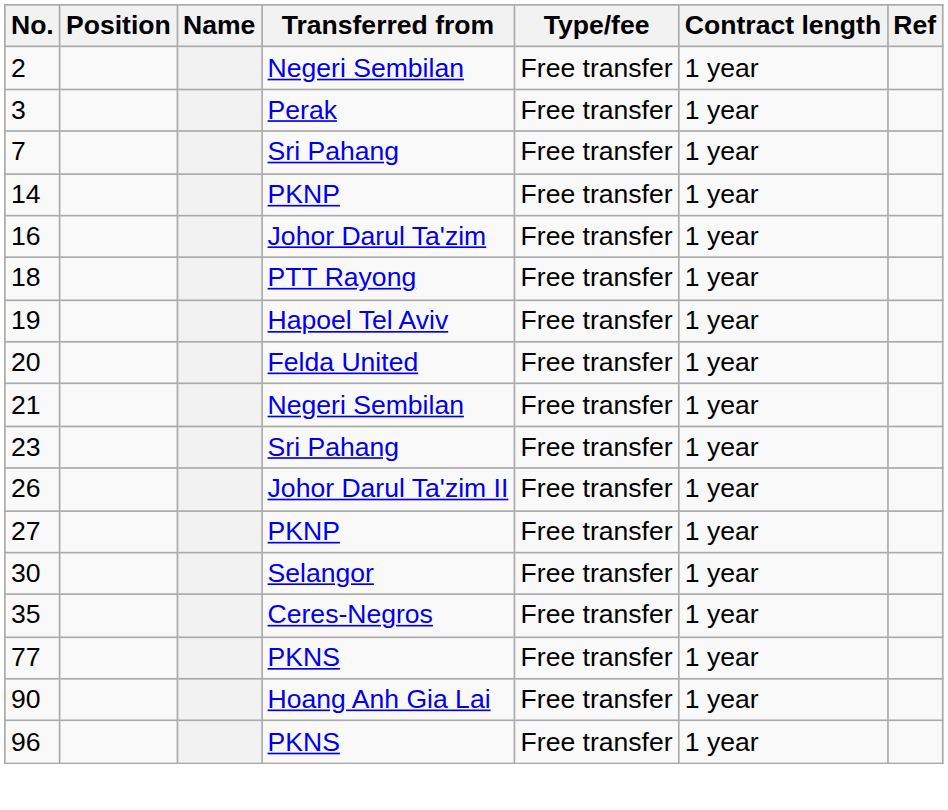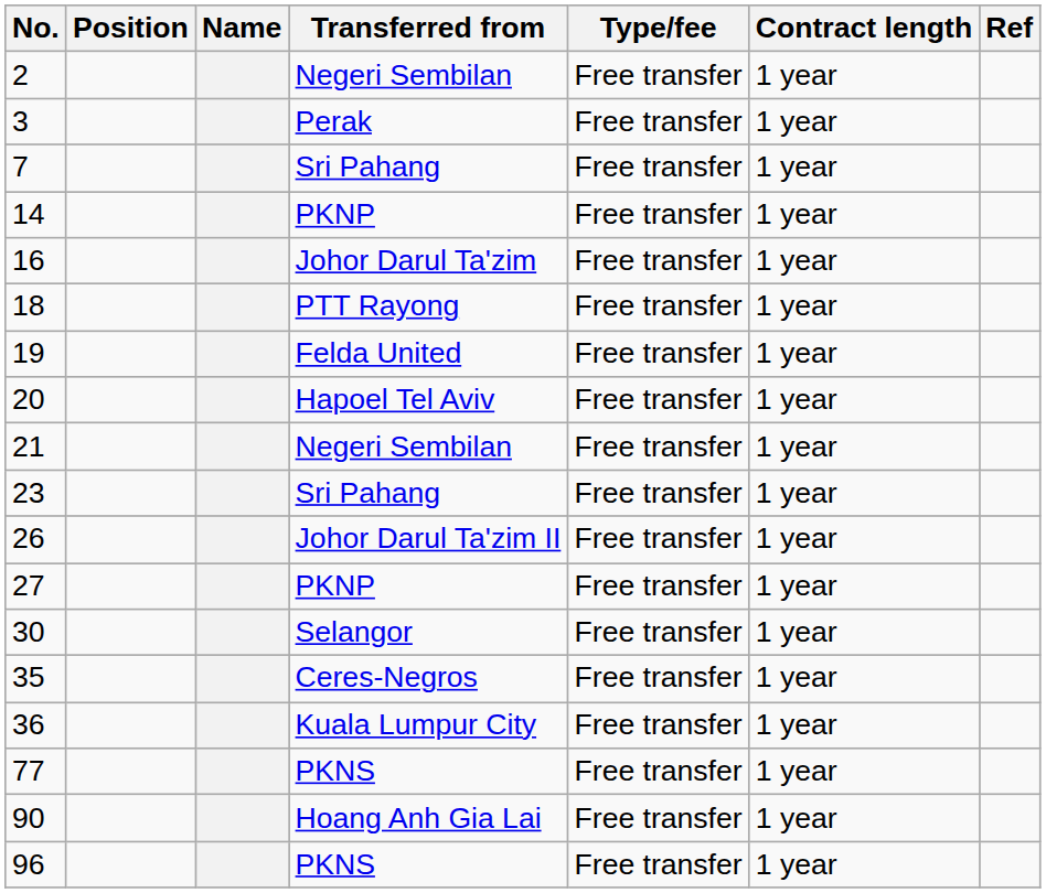19 | Transferred from: Hapoel Tel Aviv -> Felda United
20 | Transferred from: Felda United -> Hapoel Tel Aviv
+ row: 36 | Kuala Lumpur City | Free transfer | 1 year
